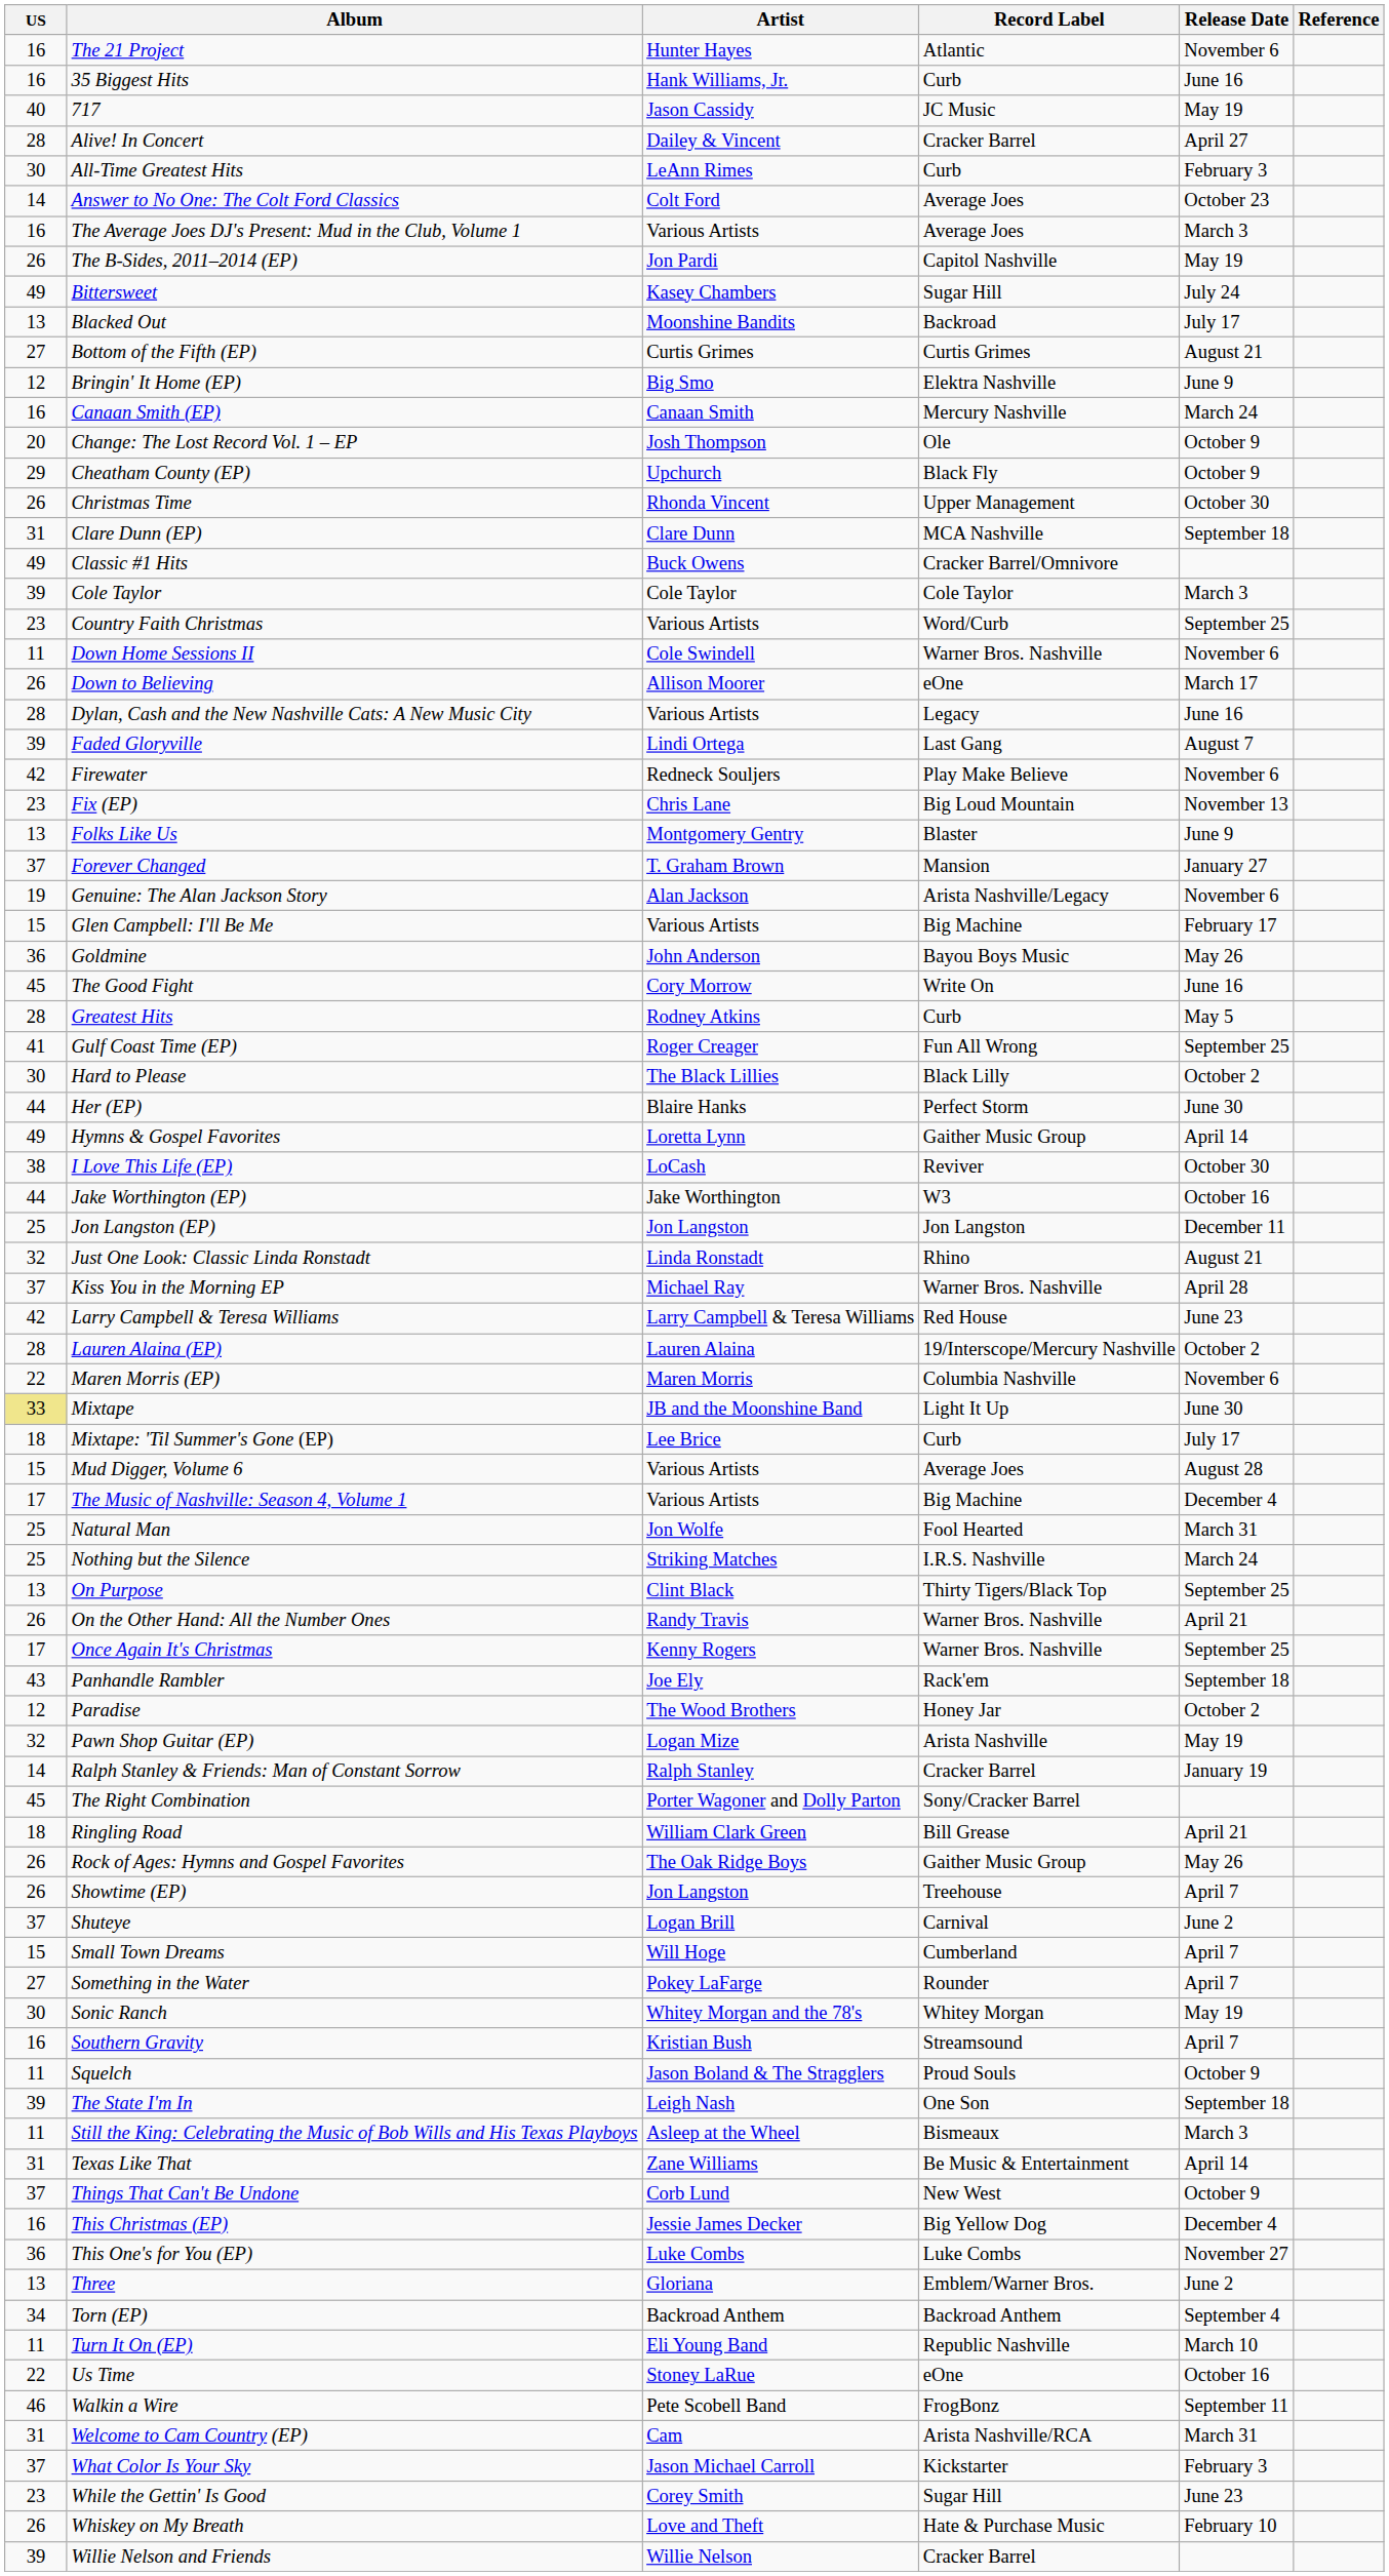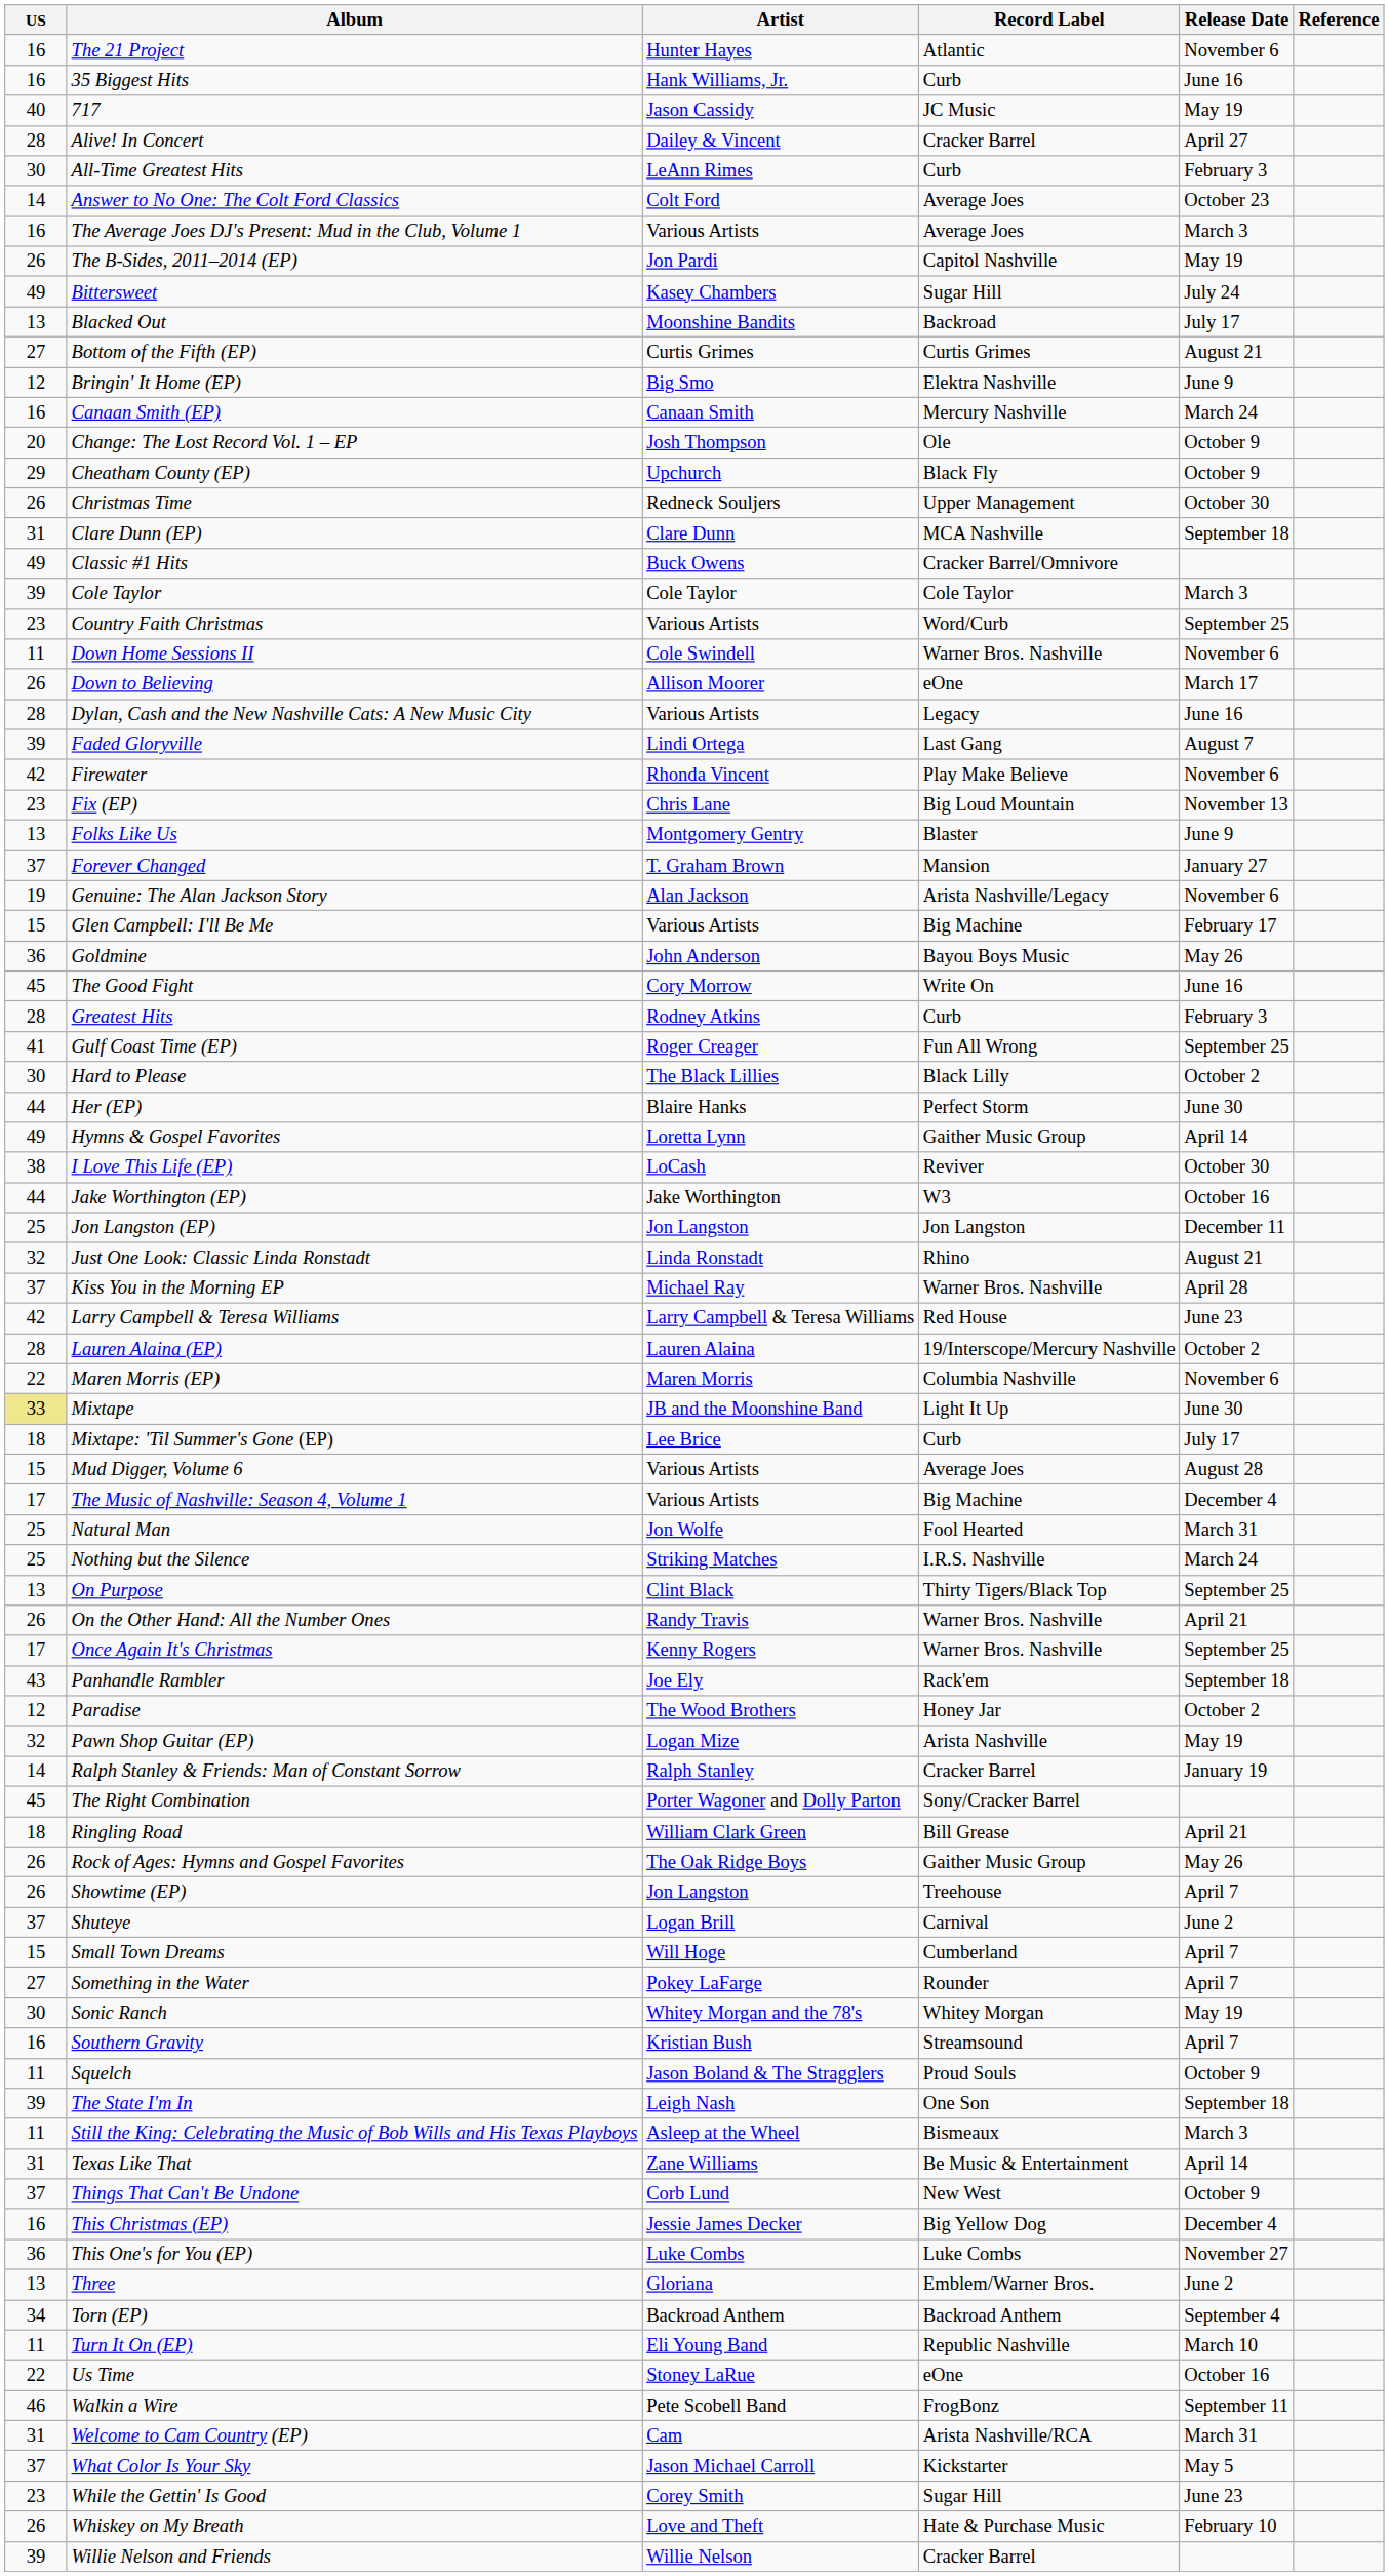Christmas Time | Artist: Rhonda Vincent -> Redneck Souljers
Firewater | Artist: Redneck Souljers -> Rhonda Vincent
Greatest Hits | Release Date: May 5 -> February 3
What Color Is Your Sky | Release Date: February 3 -> May 5
